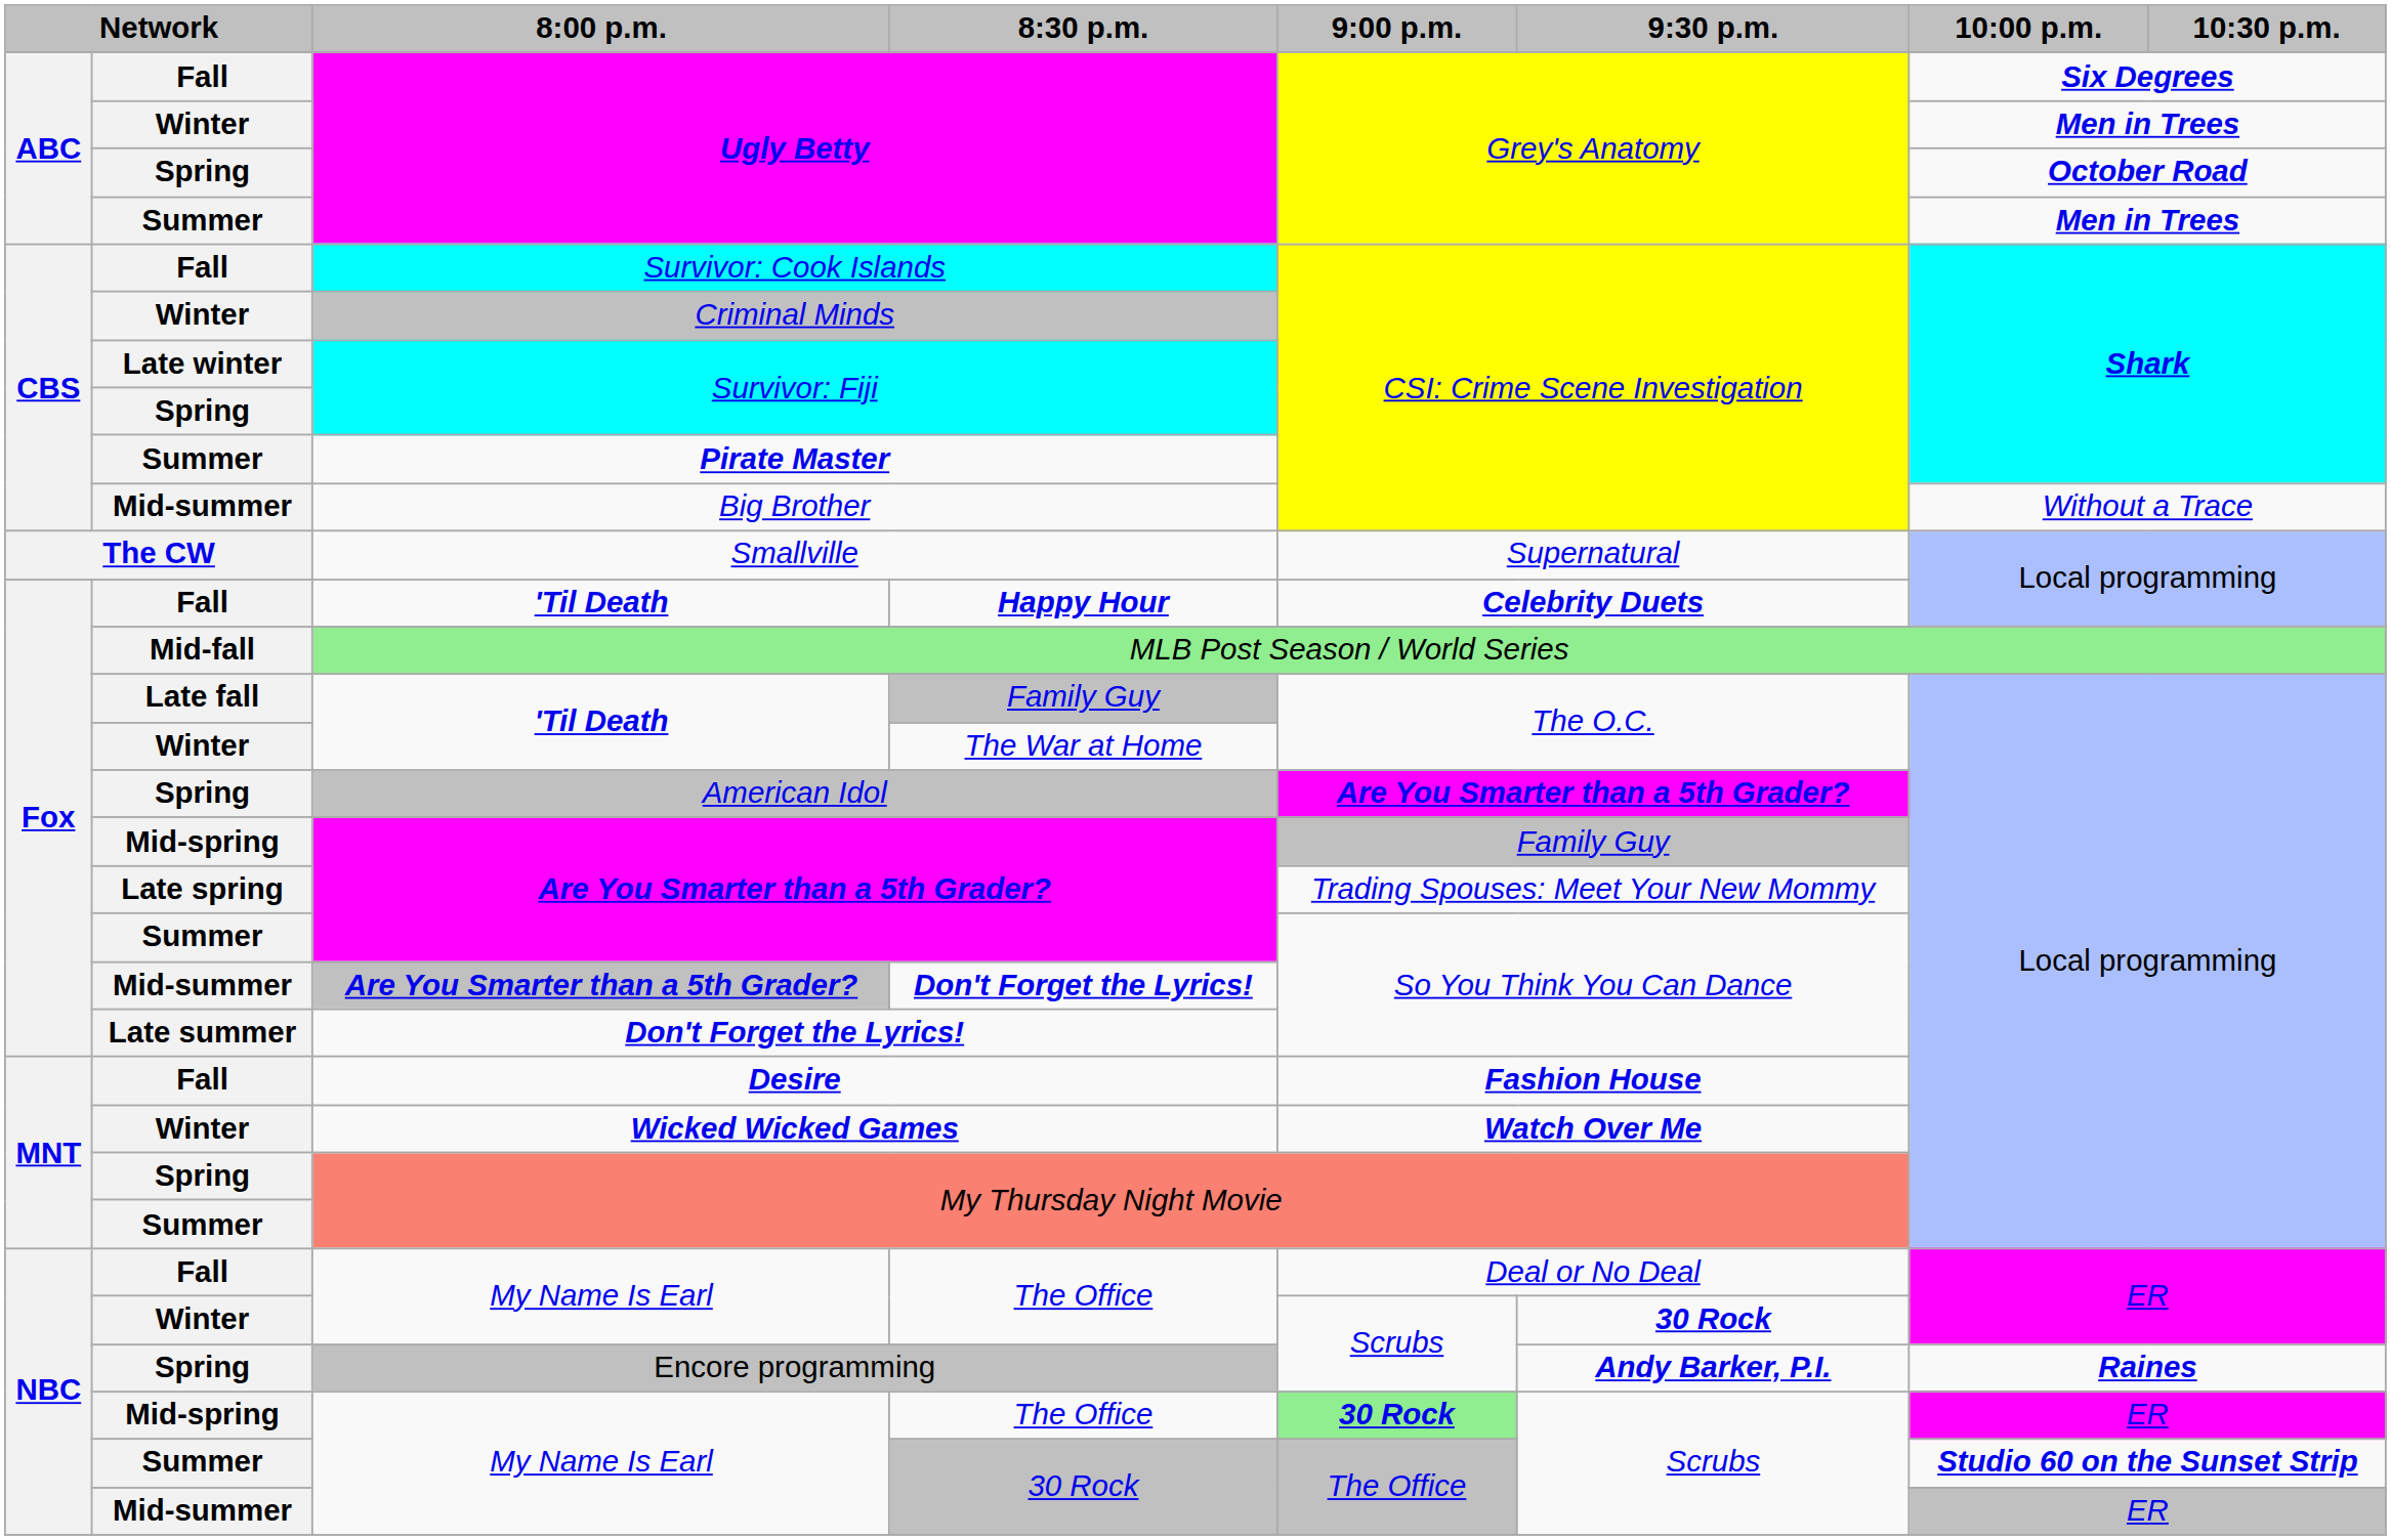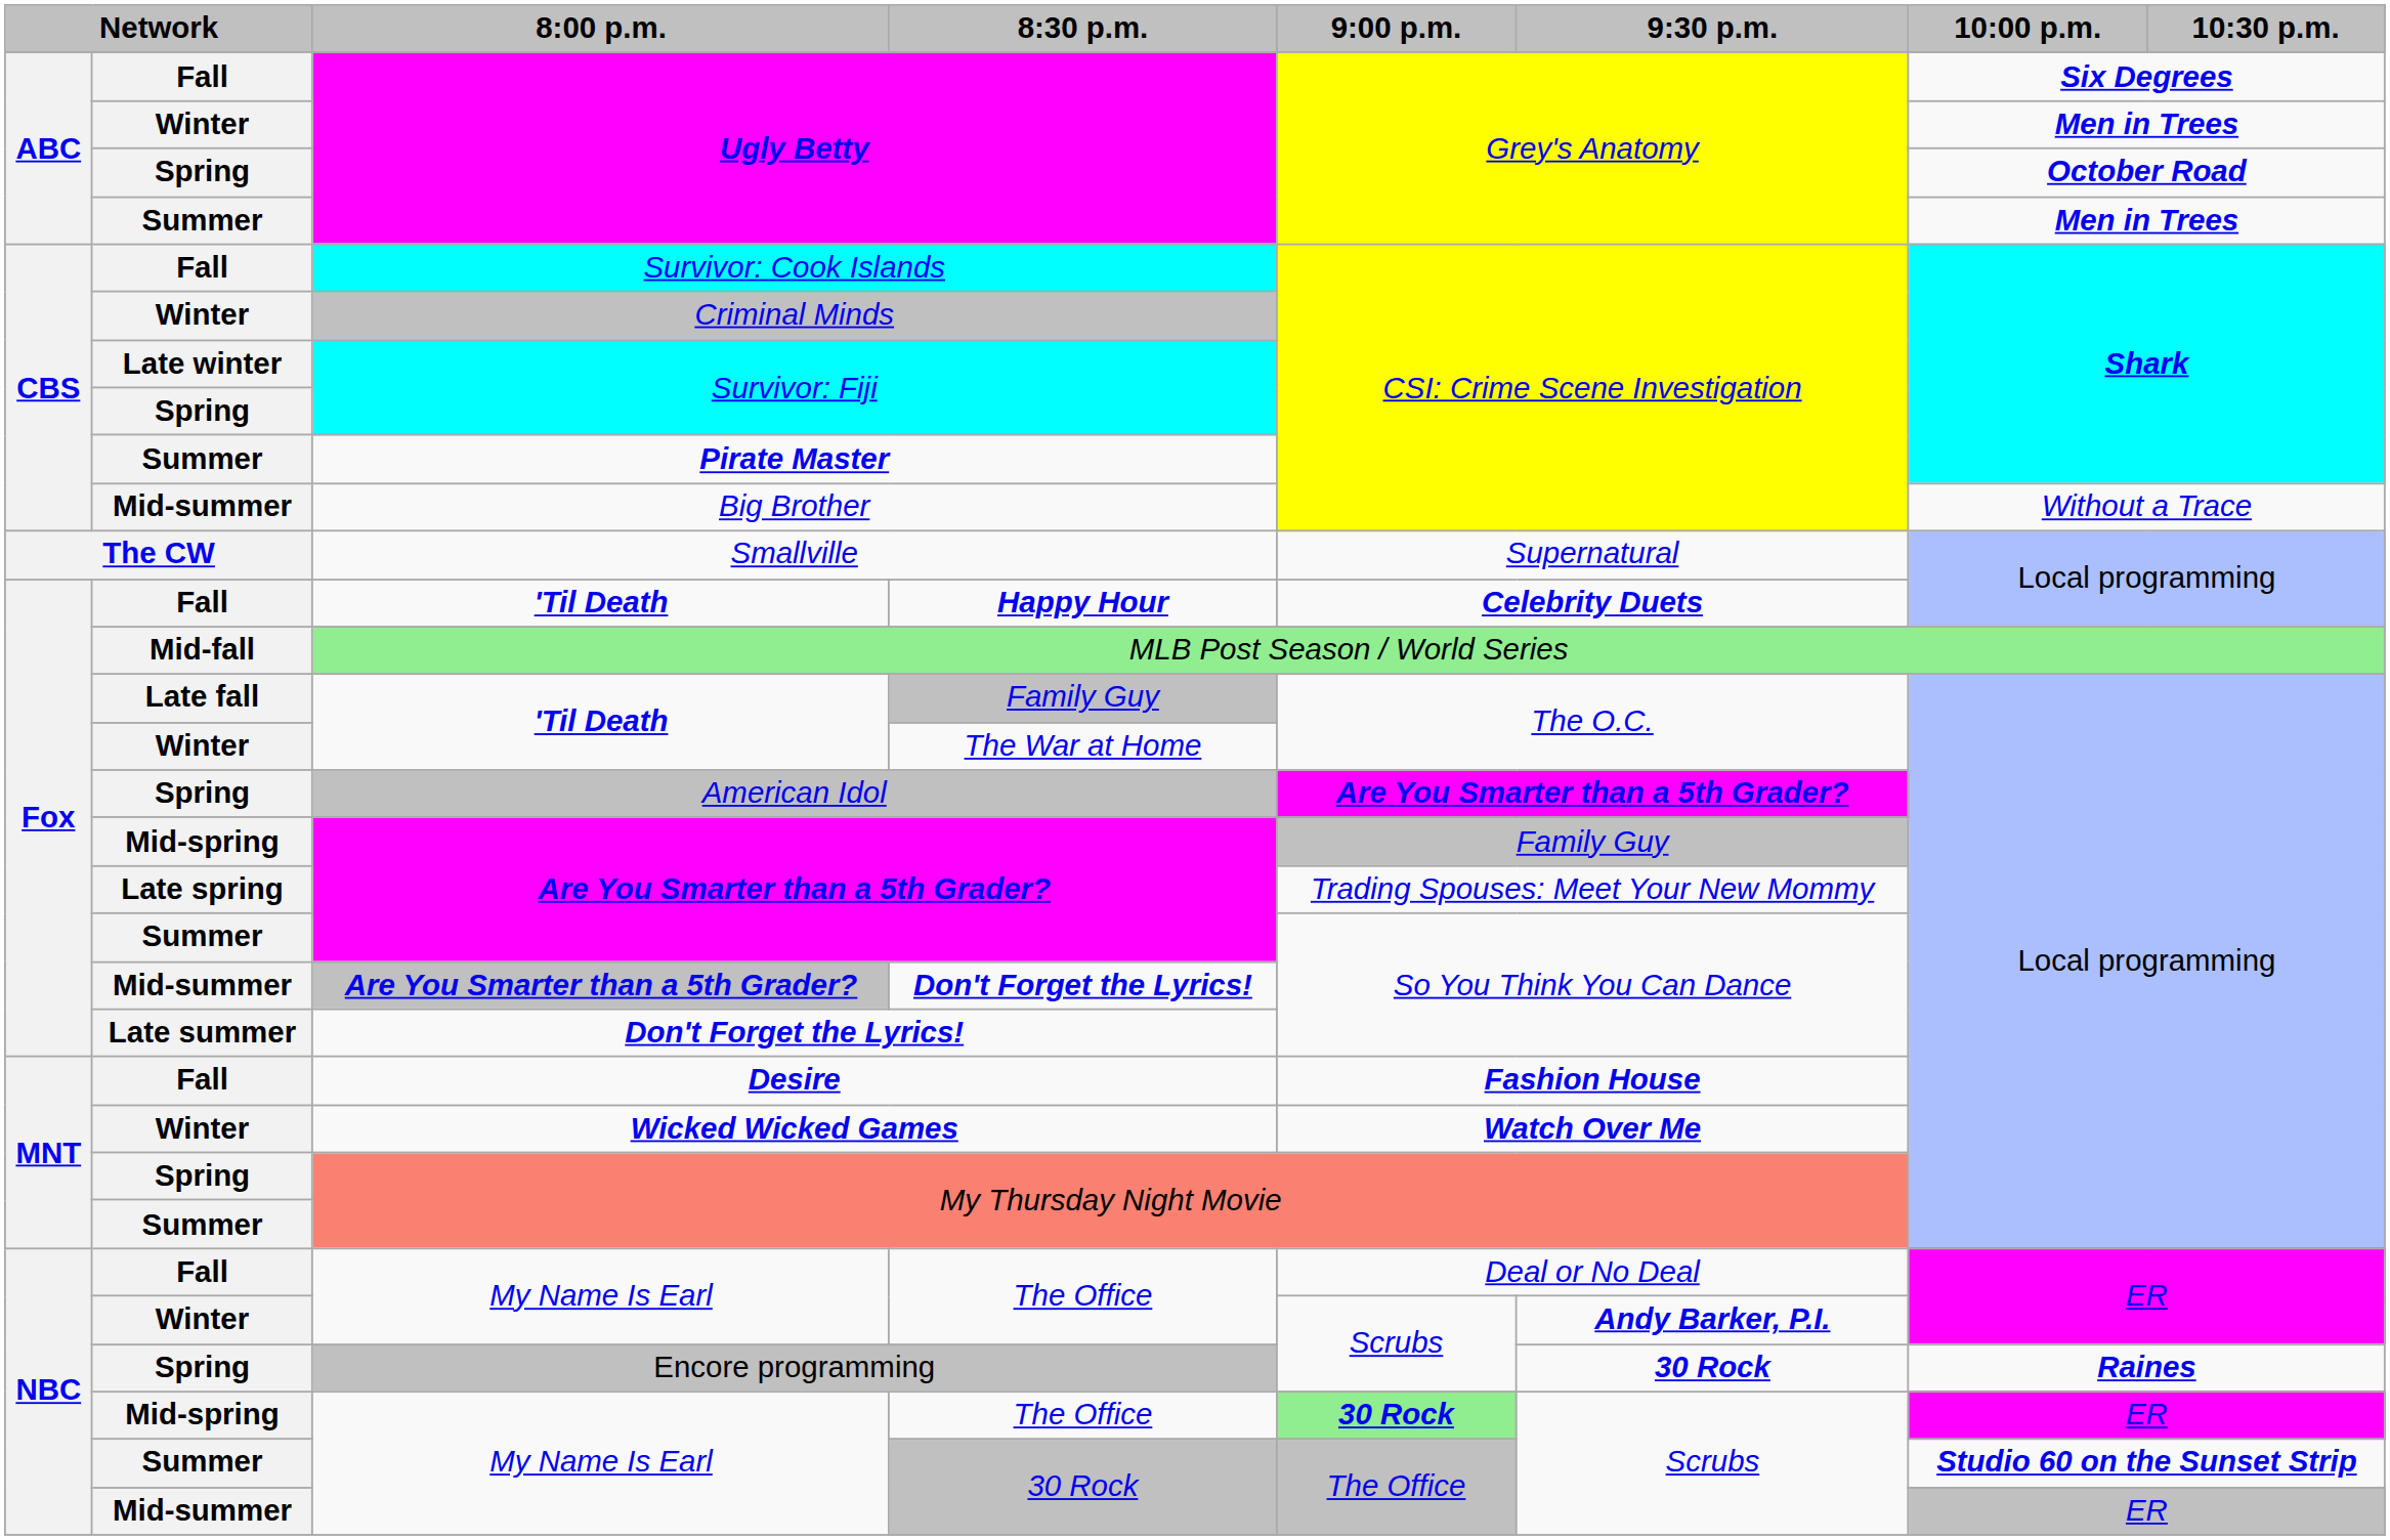Winter / The Office | 9:30 p.m.: 30 Rock -> Andy Barker, P.I.
Encore programming | 9:30 p.m.: Andy Barker, P.I. -> 30 Rock
